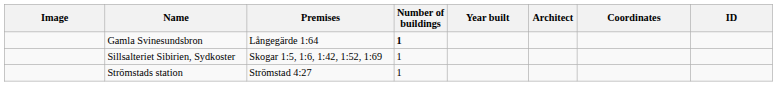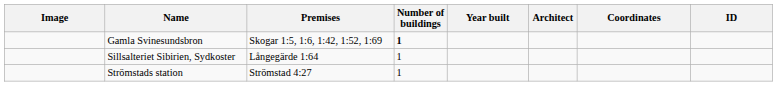Gamla Svinesundsbron | Premises: Långegärde 1:64 -> Skogar 1:5, 1:6, 1:42, 1:52, 1:69
Sillsalteriet Sibirien, Sydkoster | Premises: Skogar 1:5, 1:6, 1:42, 1:52, 1:69 -> Långegärde 1:64
